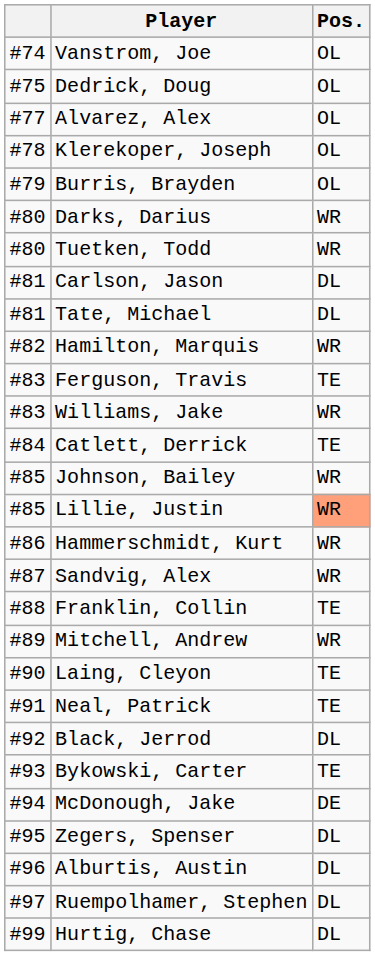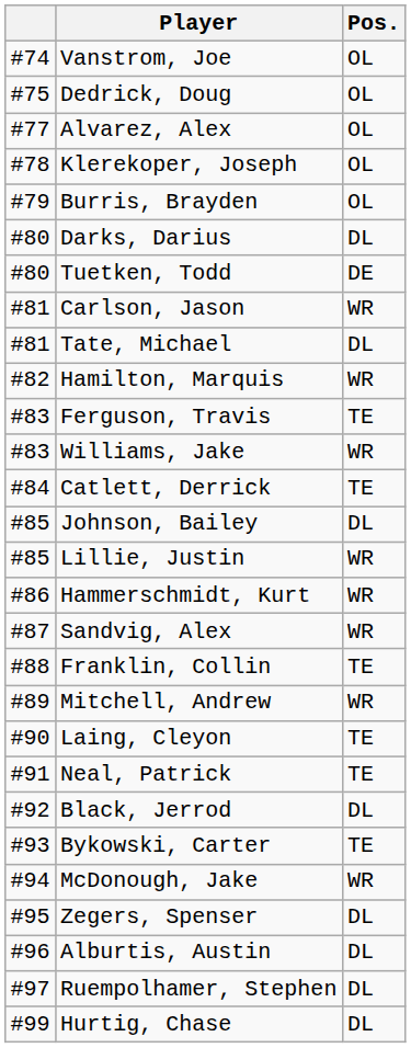Darks, Darius | Pos.: WR -> DL
Tuetken, Todd | Pos.: WR -> DE
Carlson, Jason | Pos.: DL -> WR
Johnson, Bailey | Pos.: WR -> DL
Lillie, Justin | Pos.: lightsalmon background -> no background
McDonough, Jake | Pos.: DE -> WR
